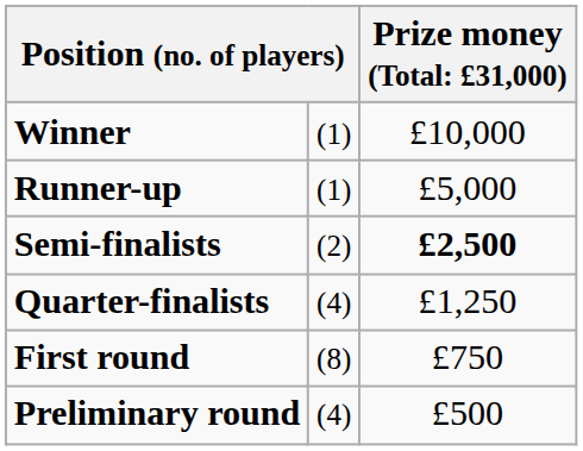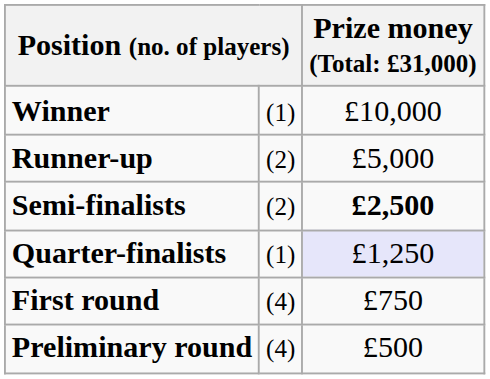Runner-up | column 2: (1) -> (2)
Quarter-finalists | column 2: (4) -> (1)
Quarter-finalists | column 3: no background -> lavender background
First round | column 2: (8) -> (4)
